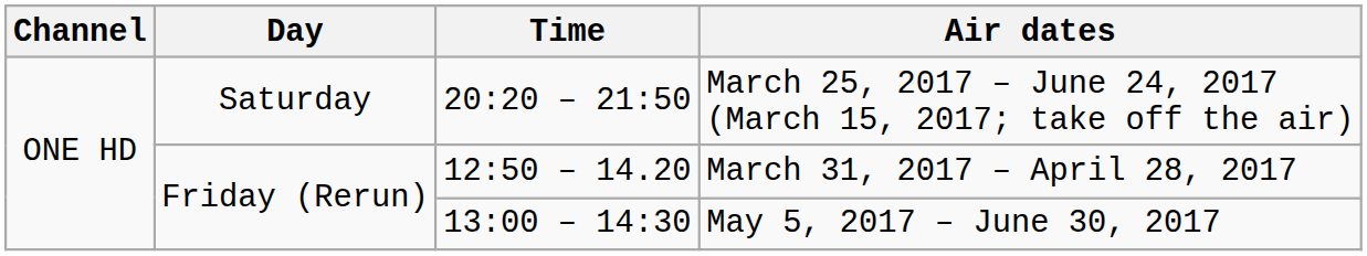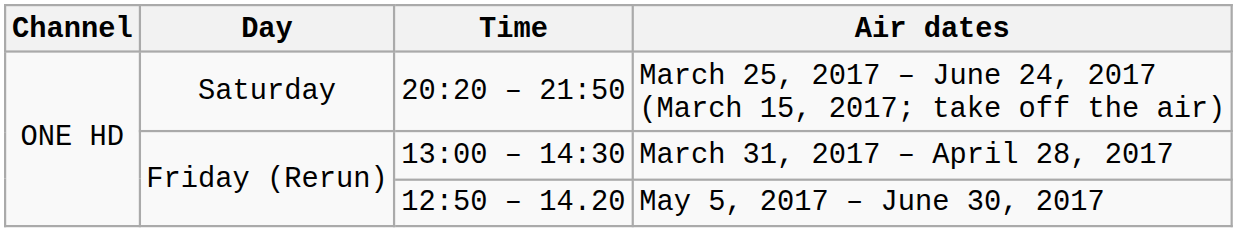March 31, 2017 – April 28, 2017 | Time: 12:50 – 14.20 -> 13:00 – 14:30
May 5, 2017 – June 30, 2017 | Time: 13:00 – 14:30 -> 12:50 – 14.20
